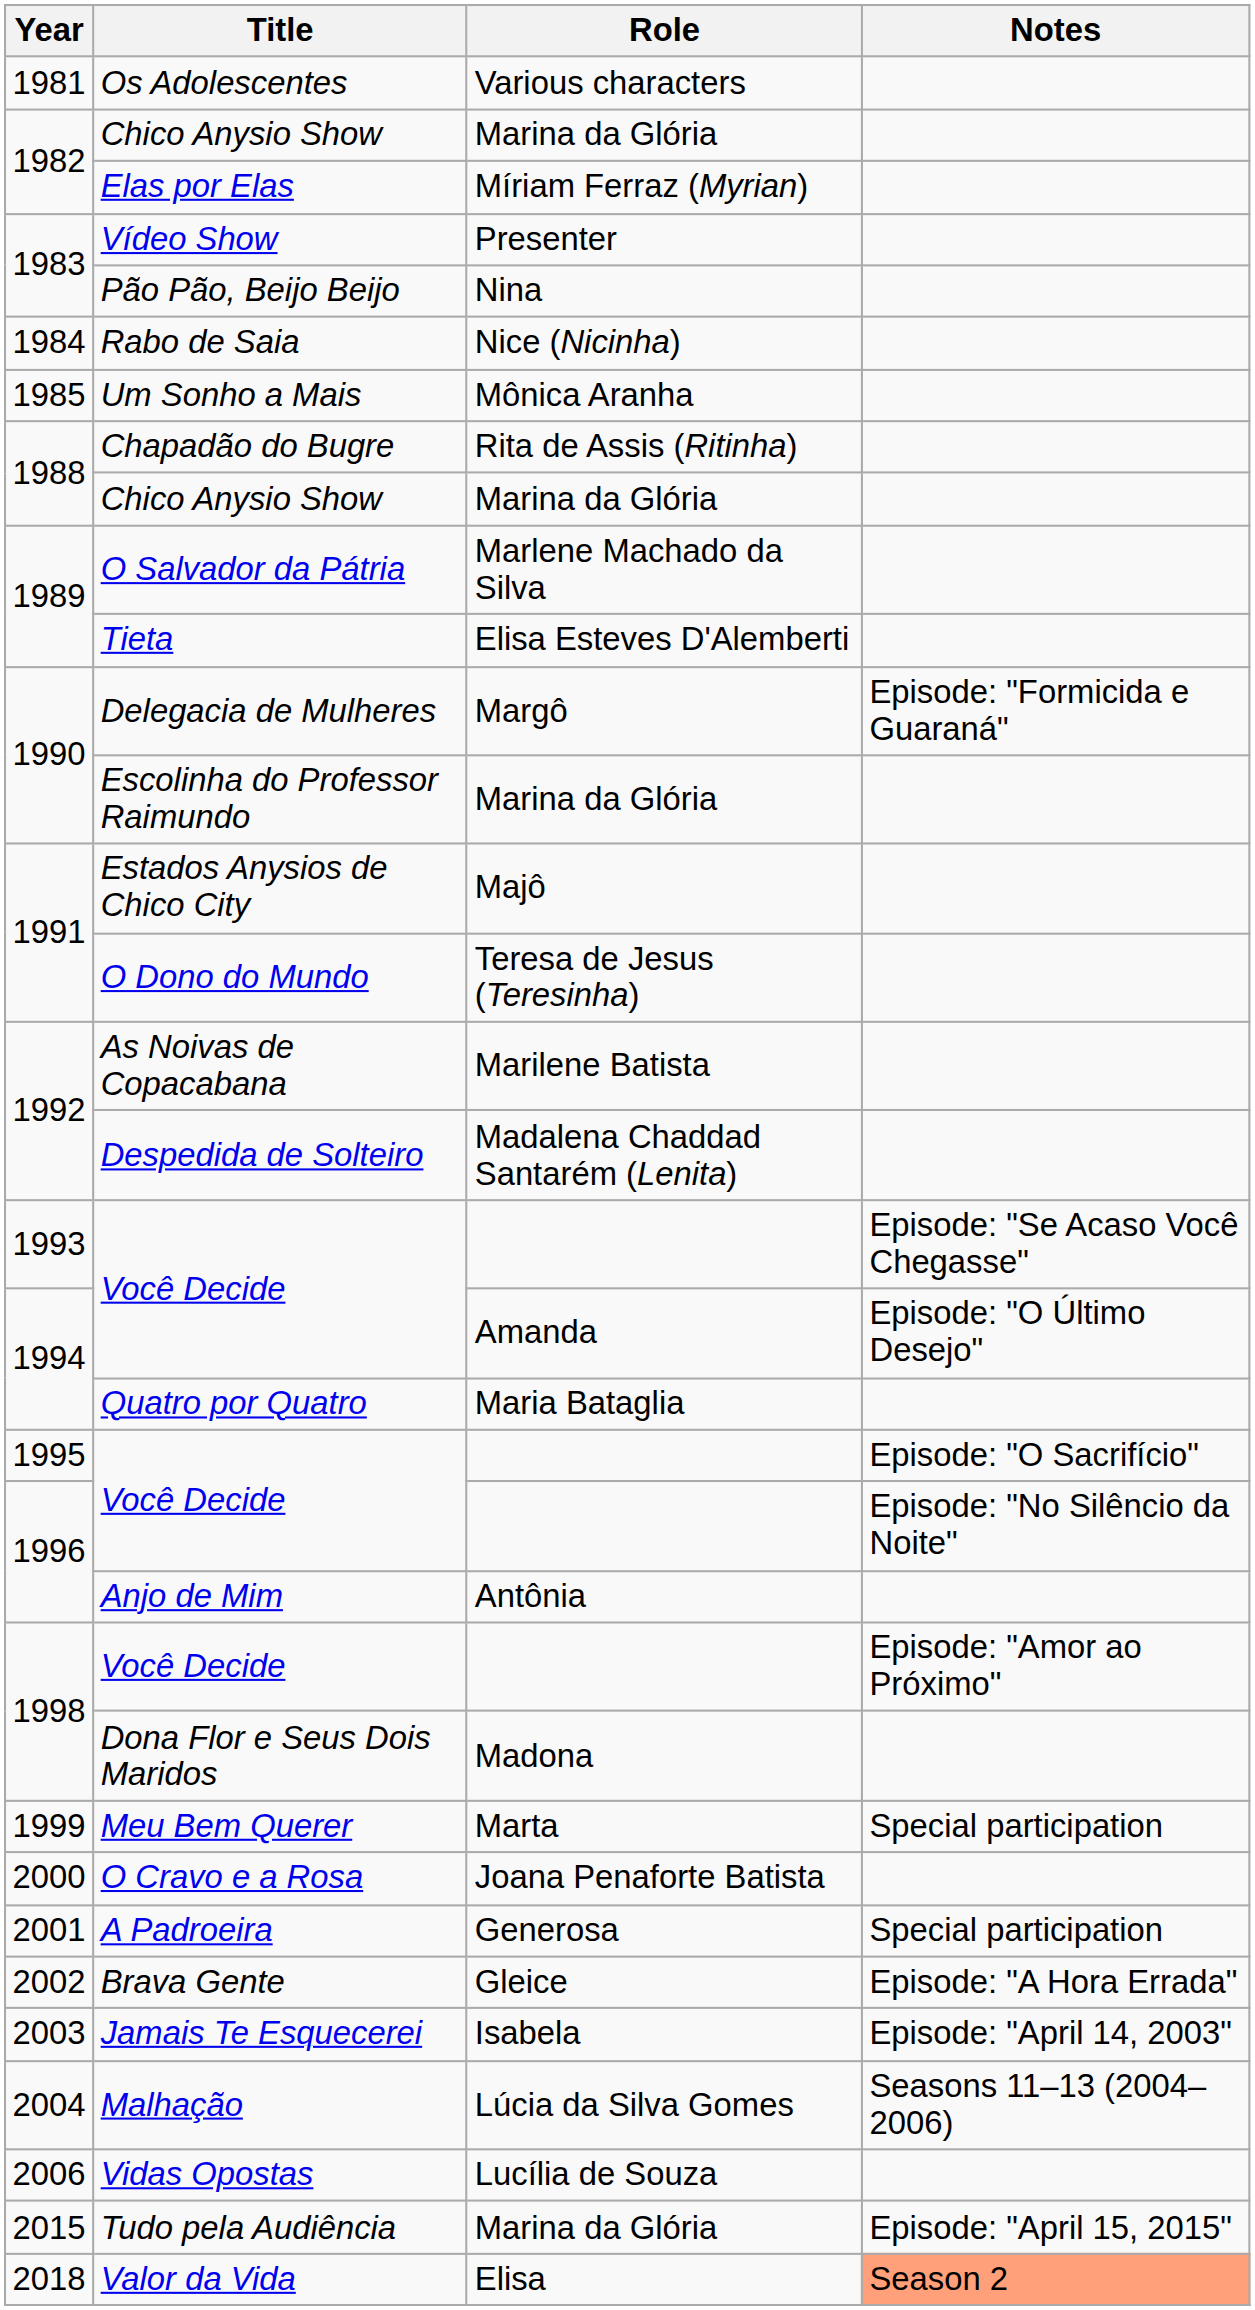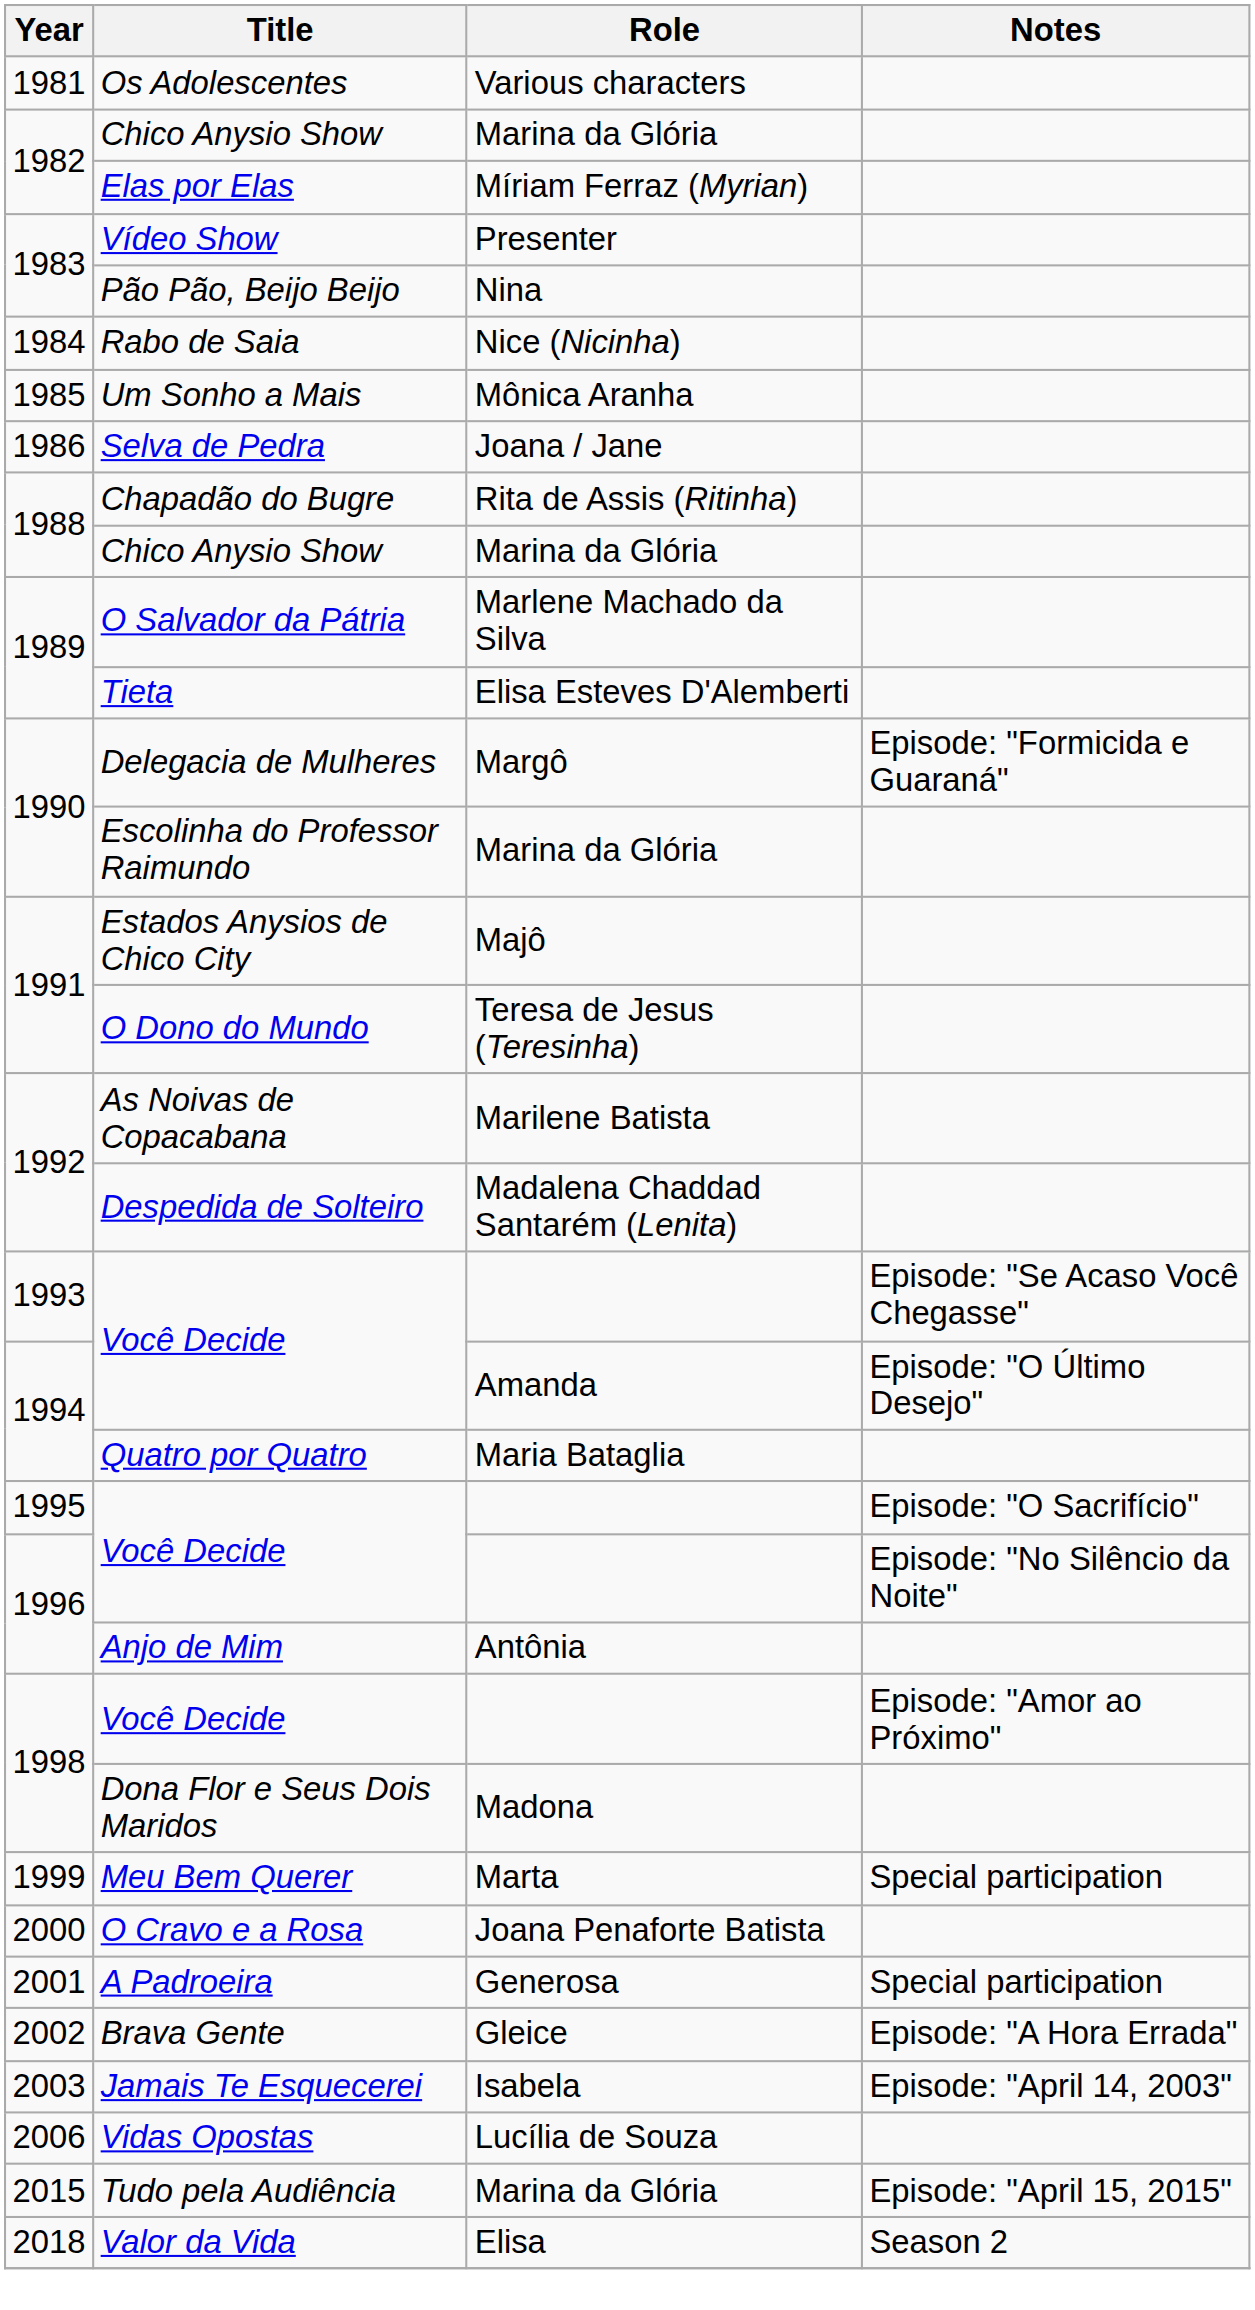+ row: 1986 | Selva de Pedra | Joana / Jane
- row: 2004 | Malhação | Lúcia da Silva Gomes | Seasons 11–13 (2004–2006)
Valor da Vida | Notes: lightsalmon background -> no background
